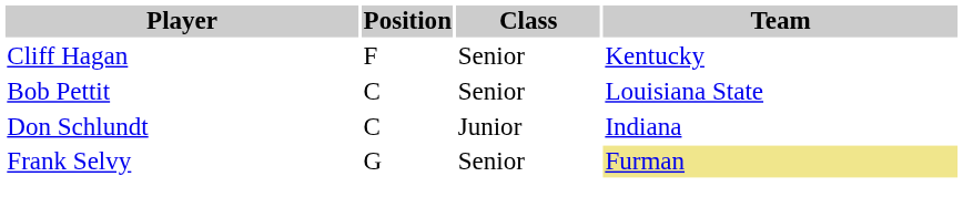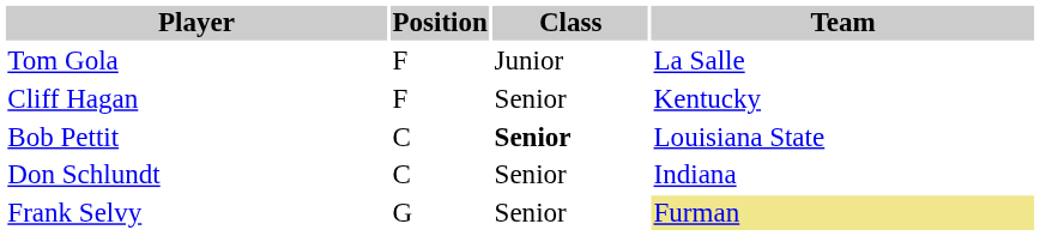+ row: Tom Gola | F | Junior | La Salle
Bob Pettit | Class: normal -> bold
Don Schlundt | Class: Junior -> Senior
